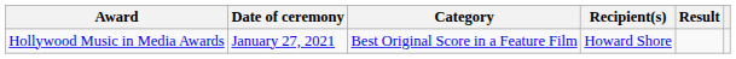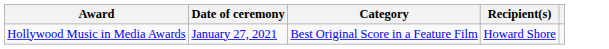- column: Result
